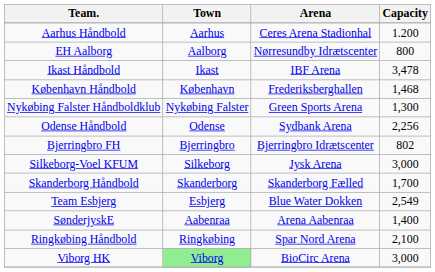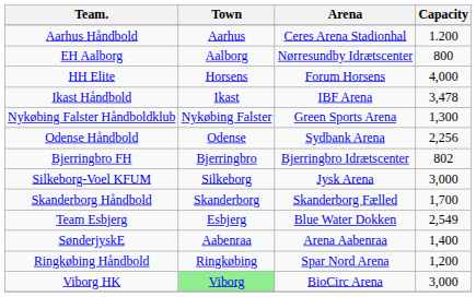+ row: HH Elite | Horsens | Forum Horsens | 4,000
- row: København Håndbold | København | Frederiksberghallen | 1,468
Ringkøbing Håndbold | Capacity: 2,100 -> 1,200
